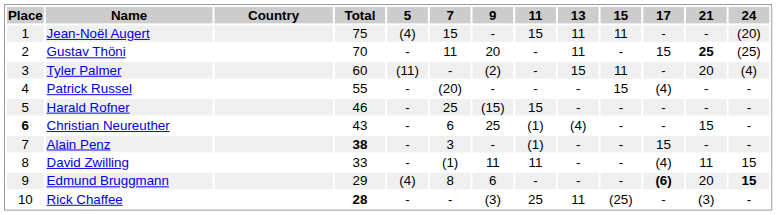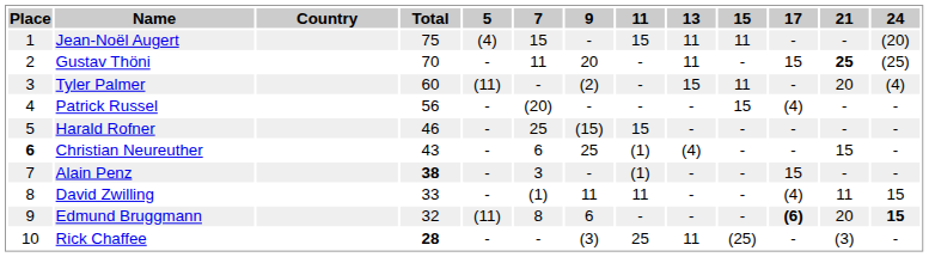Patrick Russel | Total: 55 -> 56
Edmund Bruggmann | Total: 29 -> 32
Edmund Bruggmann | 5: (4) -> (11)
